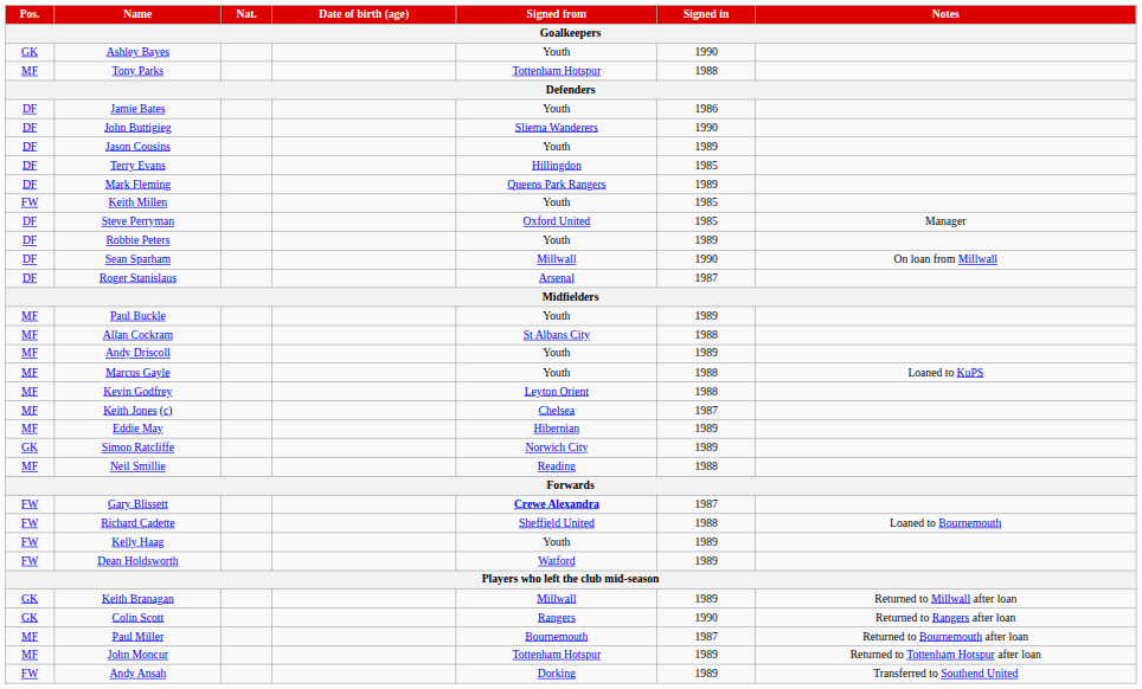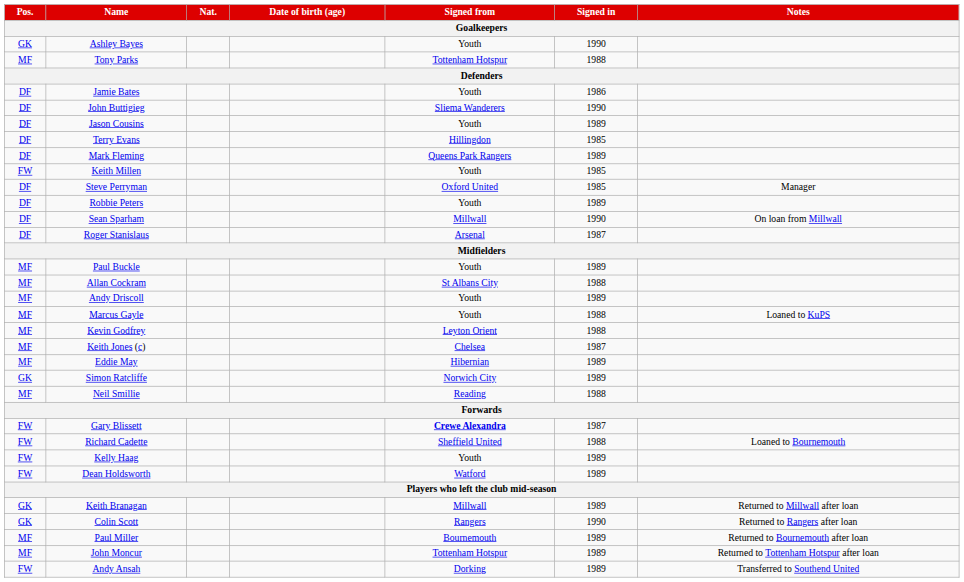Paul Miller | Signed in: 1987 -> 1989
